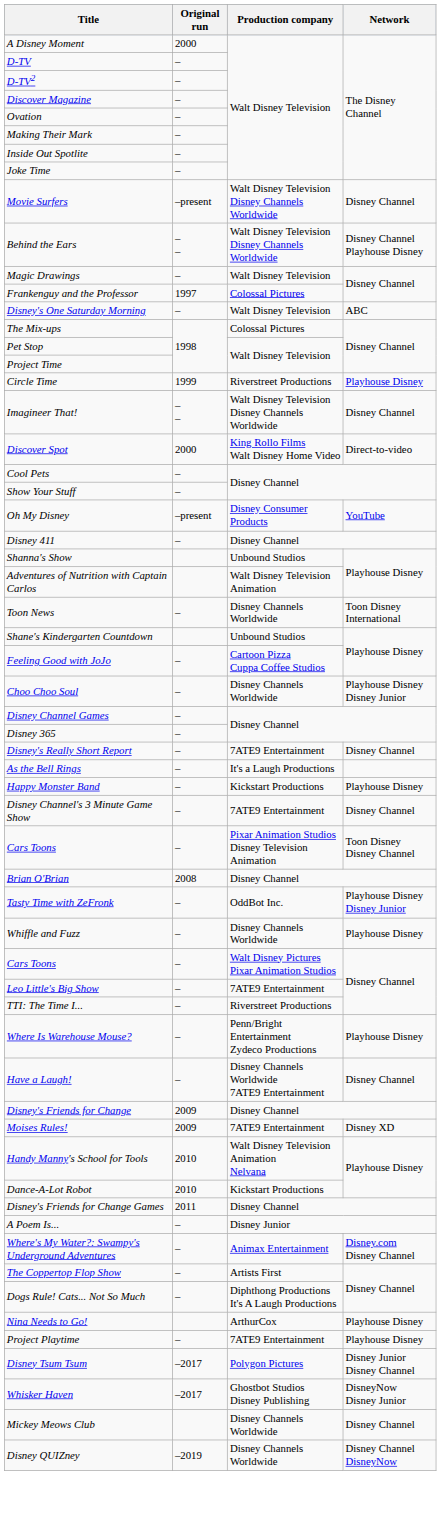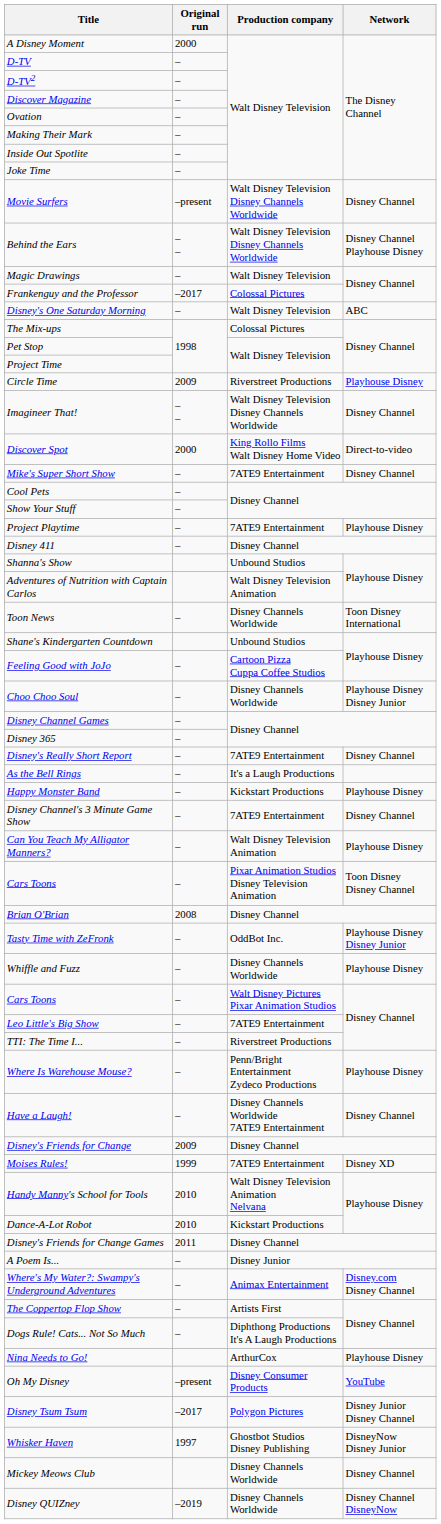Frankenguy and the Professor | Original run: 1997 -> –2017
Circle Time | Original run: 1999 -> 2009
+ row: Mike's Super Short Show | – | 7ATE9 Entertainment | Disney Channel
rows swapped: Project Playtime <-> Oh My Disney
+ row: Can You Teach My Alligator Manners? | – | Walt Disney Television Animation | Playhouse Disney
Moises Rules! | Original run: 2009 -> 1999
Whisker Haven | Original run: –2017 -> 1997
